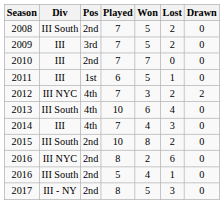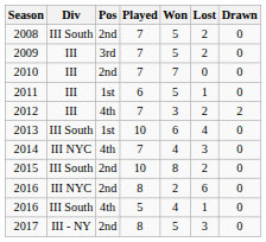2012 | Div: III NYC -> III
2013 | Pos: 4th -> 1st
2014 | Div: III -> III NYC
2016 / 5 | Pos: 2nd -> 4th
